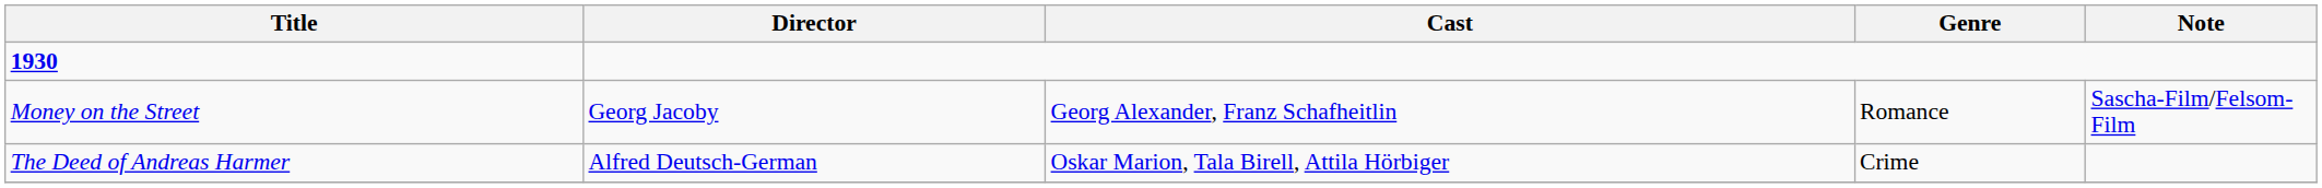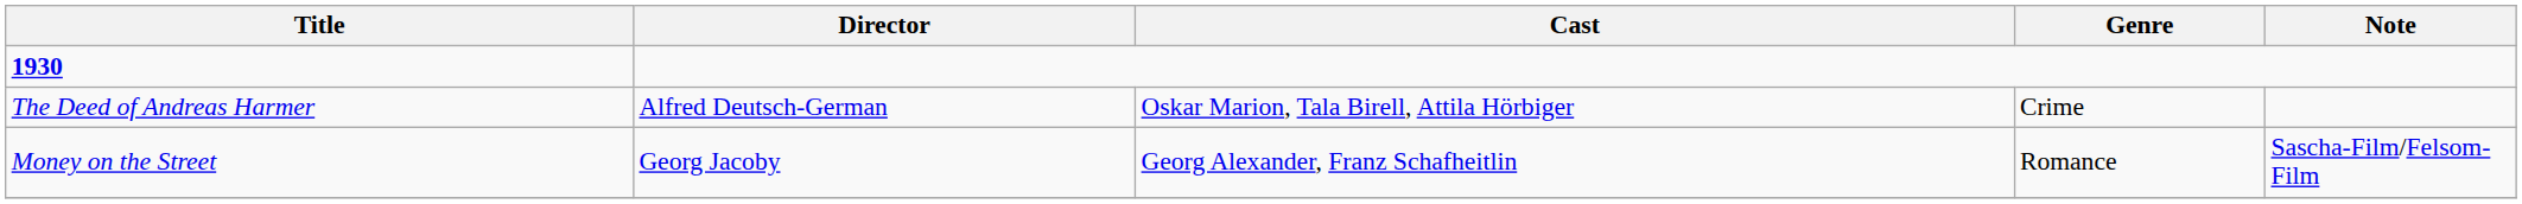rows swapped: The Deed of Andreas Harmer <-> Money on the Street
